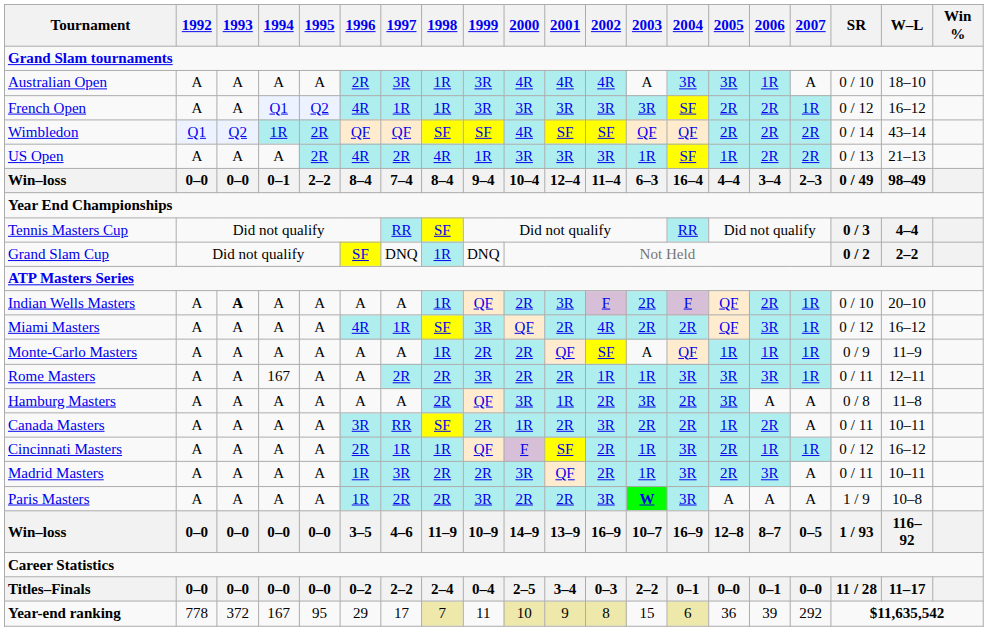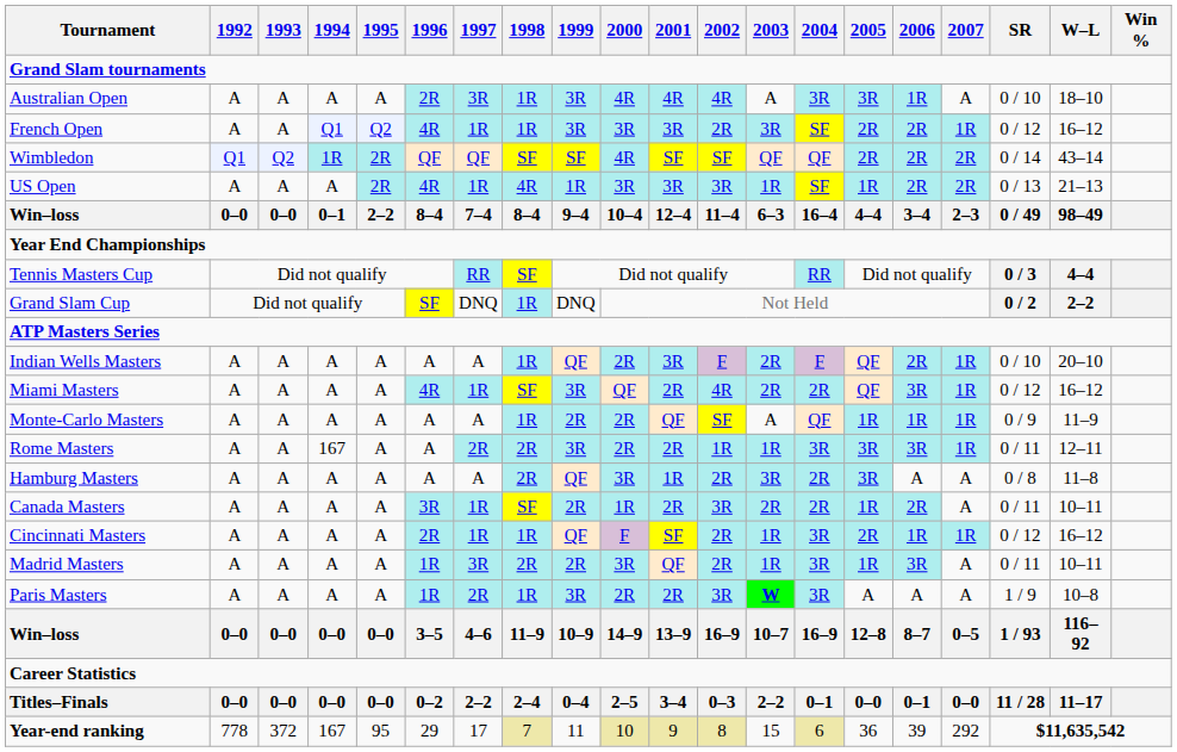French Open | 2002: 3R -> 2R
US Open | 1997: 2R -> 1R
Indian Wells Masters | 1993: bold -> normal
Canada Masters | 1997: RR -> 1R
Madrid Masters | 2005: 2R -> 1R
Paris Masters | 1998: 2R -> 1R
